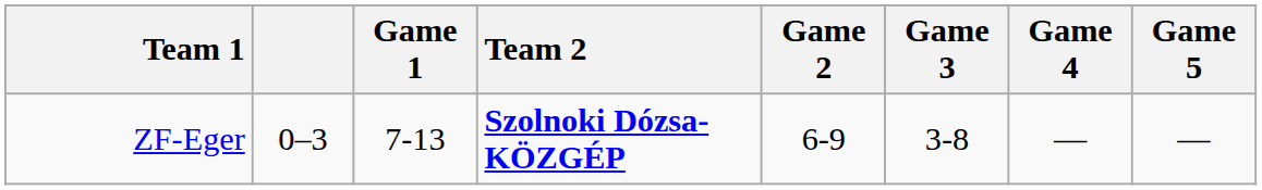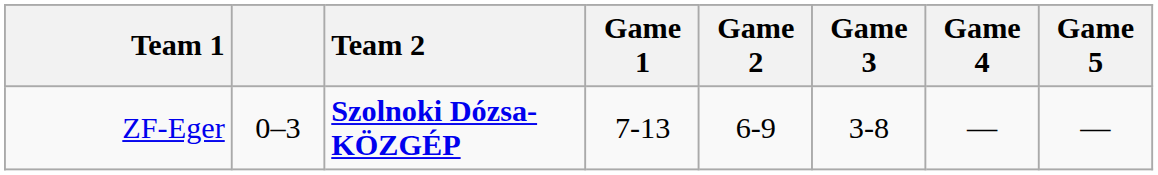columns swapped: Team 2 <-> Game 1
